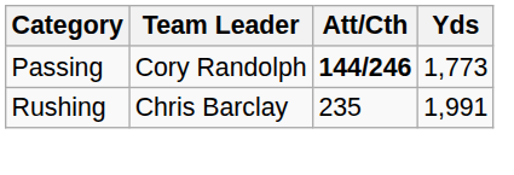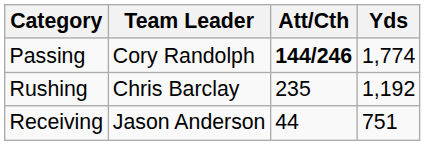Passing | Yds: 1,773 -> 1,774
Rushing | Yds: 1,991 -> 1,192
+ row: Receiving | Jason Anderson | 44 | 751
